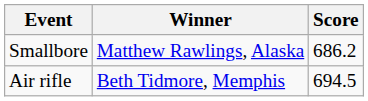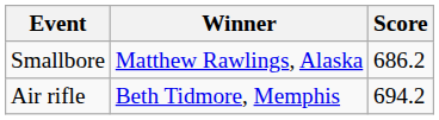Air rifle | Score: 694.5 -> 694.2
